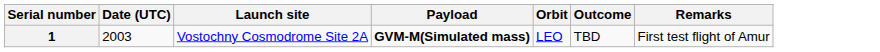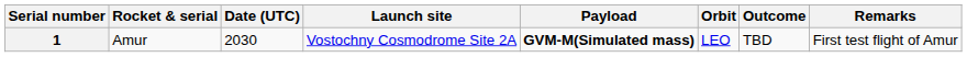+ column: Rocket & serial | Amur
1 | Date (UTC): 2003 -> 2030
